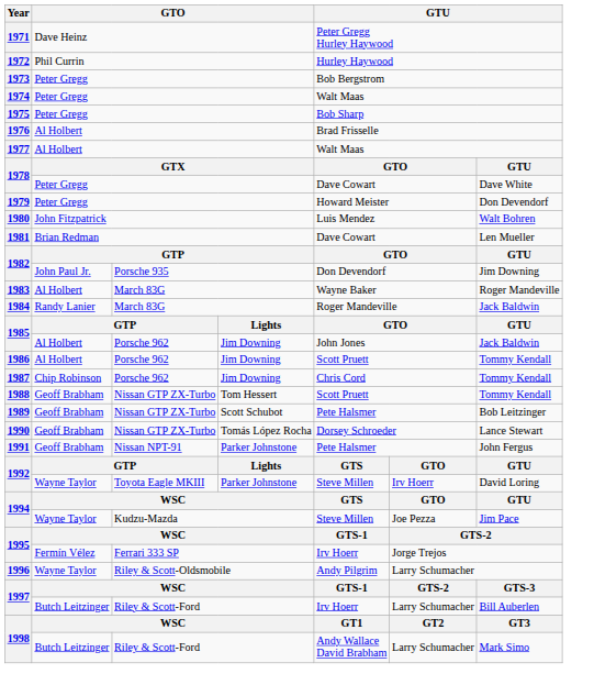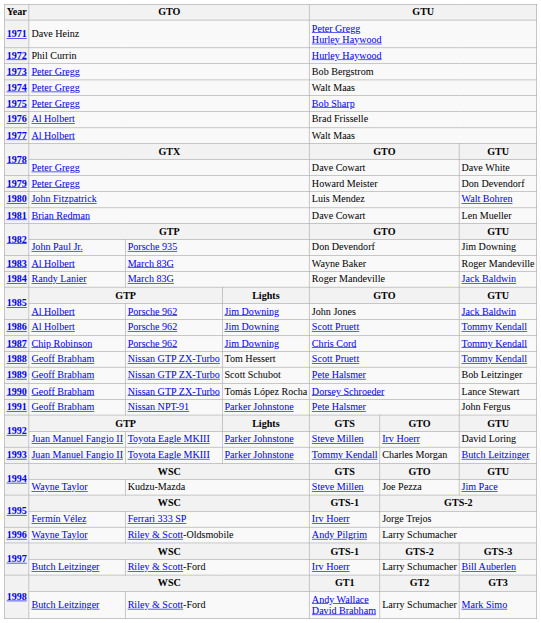1992 / Parker Johnstone | column 2: Wayne Taylor -> Juan Manuel Fangio II
+ row: 1993 | Juan Manuel Fangio II | Toyota Eagle MKIII | Parker Johnstone | Tommy Kendall | Charles Morgan | Butch Leitzinger
